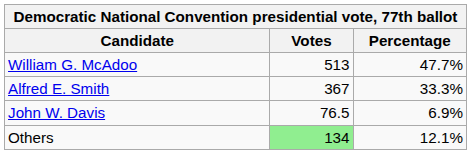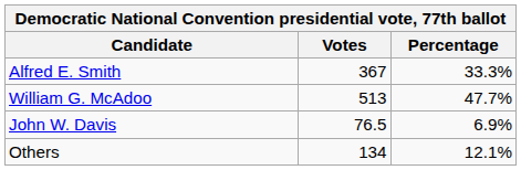rows swapped: William G. McAdoo <-> Alfred E. Smith
Others | Votes: lightgreen background -> no background
